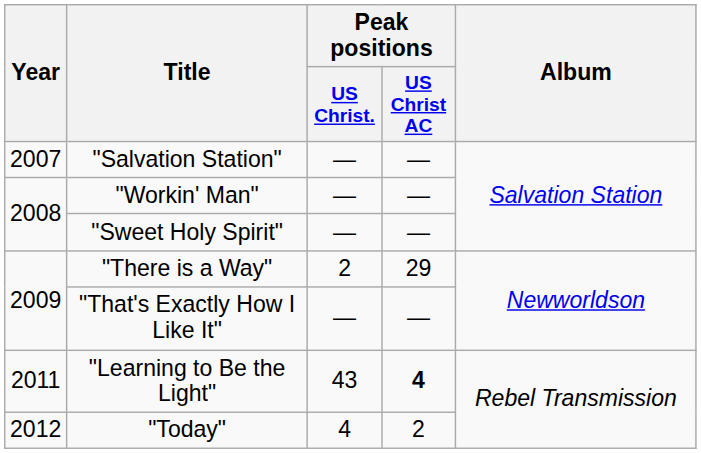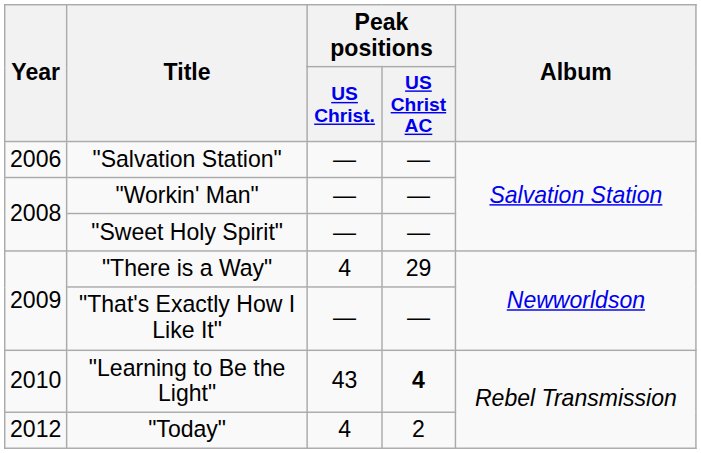"Salvation Station" | Year: 2007 -> 2006
"There is a Way" | Peak positions / US Christ.: 2 -> 4
"Learning to Be the Light" | Year: 2011 -> 2010
